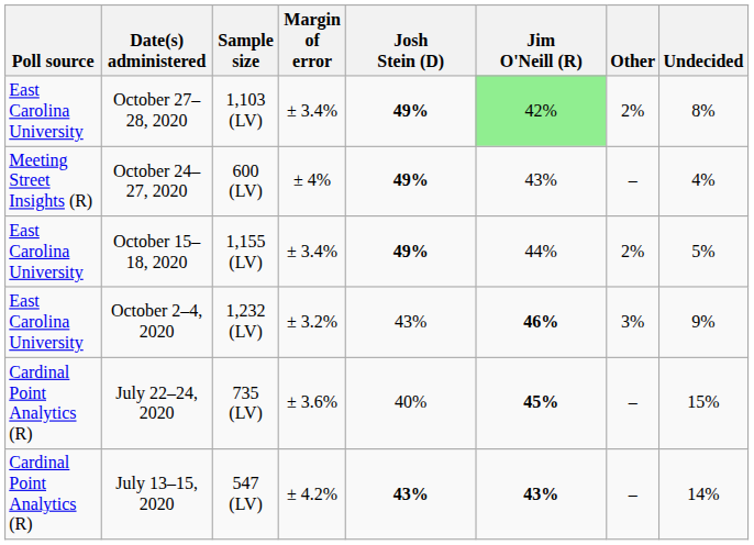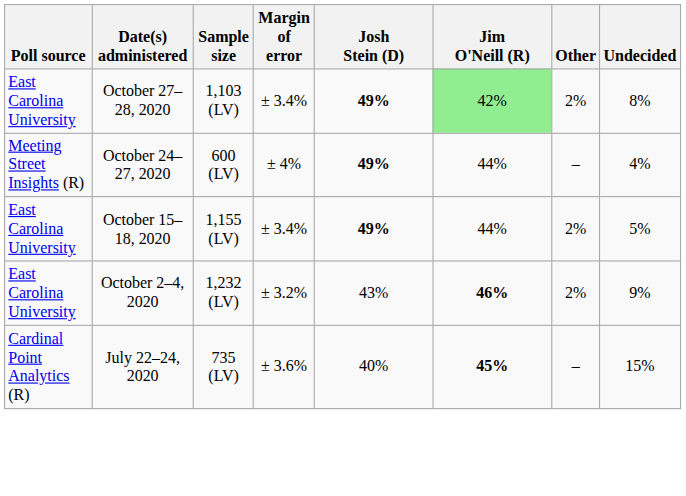October 24–27, 2020 | Jim O'Neill (R): 43% -> 44%
October 2–4, 2020 | Other: 3% -> 2%
- row: Cardinal Point Analytics (R) | July 13–15, 2020 | 547 (LV) | ± 4.2% | 43% | 43% | – | 14%
